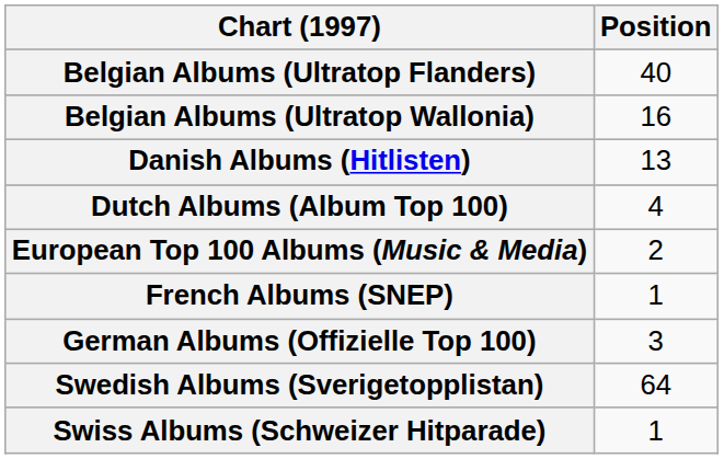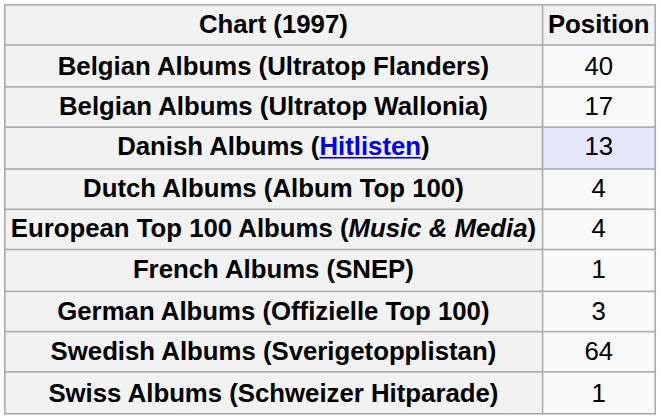Belgian Albums (Ultratop Wallonia) | Position: 16 -> 17
Danish Albums (Hitlisten) | Position: no background -> lavender background
European Top 100 Albums (Music & Media) | Position: 2 -> 4
